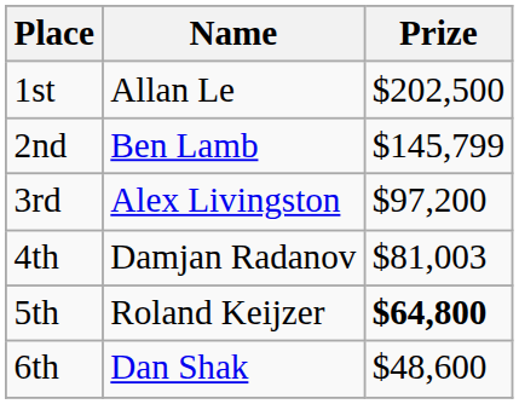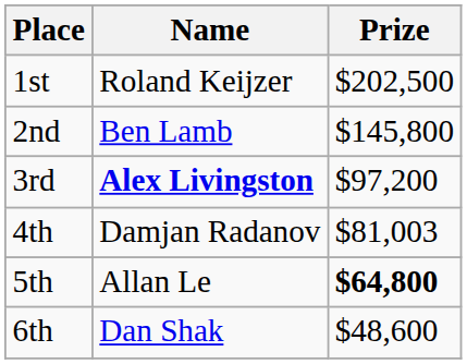1st | Name: Allan Le -> Roland Keijzer
2nd | Prize: $145,799 -> $145,800
3rd | Name: normal -> bold
5th | Name: Roland Keijzer -> Allan Le
